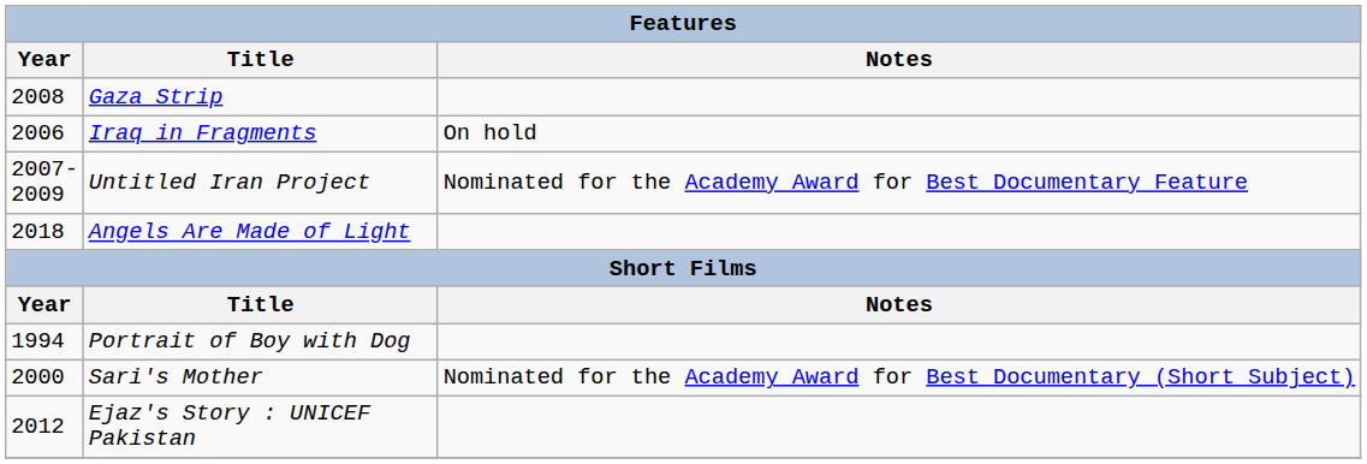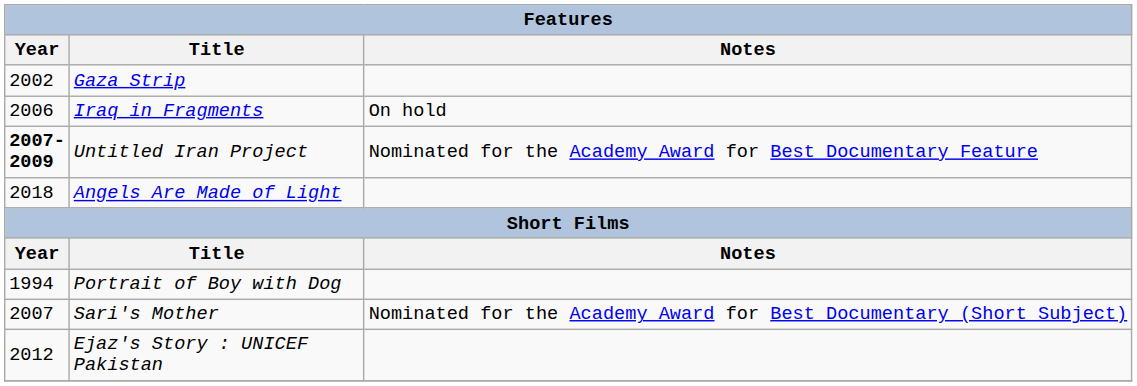Gaza Strip | Year: 2008 -> 2002
Untitled Iran Project | Year: normal -> bold
Sari's Mother | Year: 2000 -> 2007
